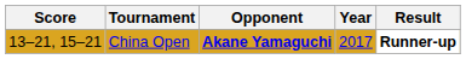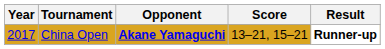columns swapped: Year <-> Score
